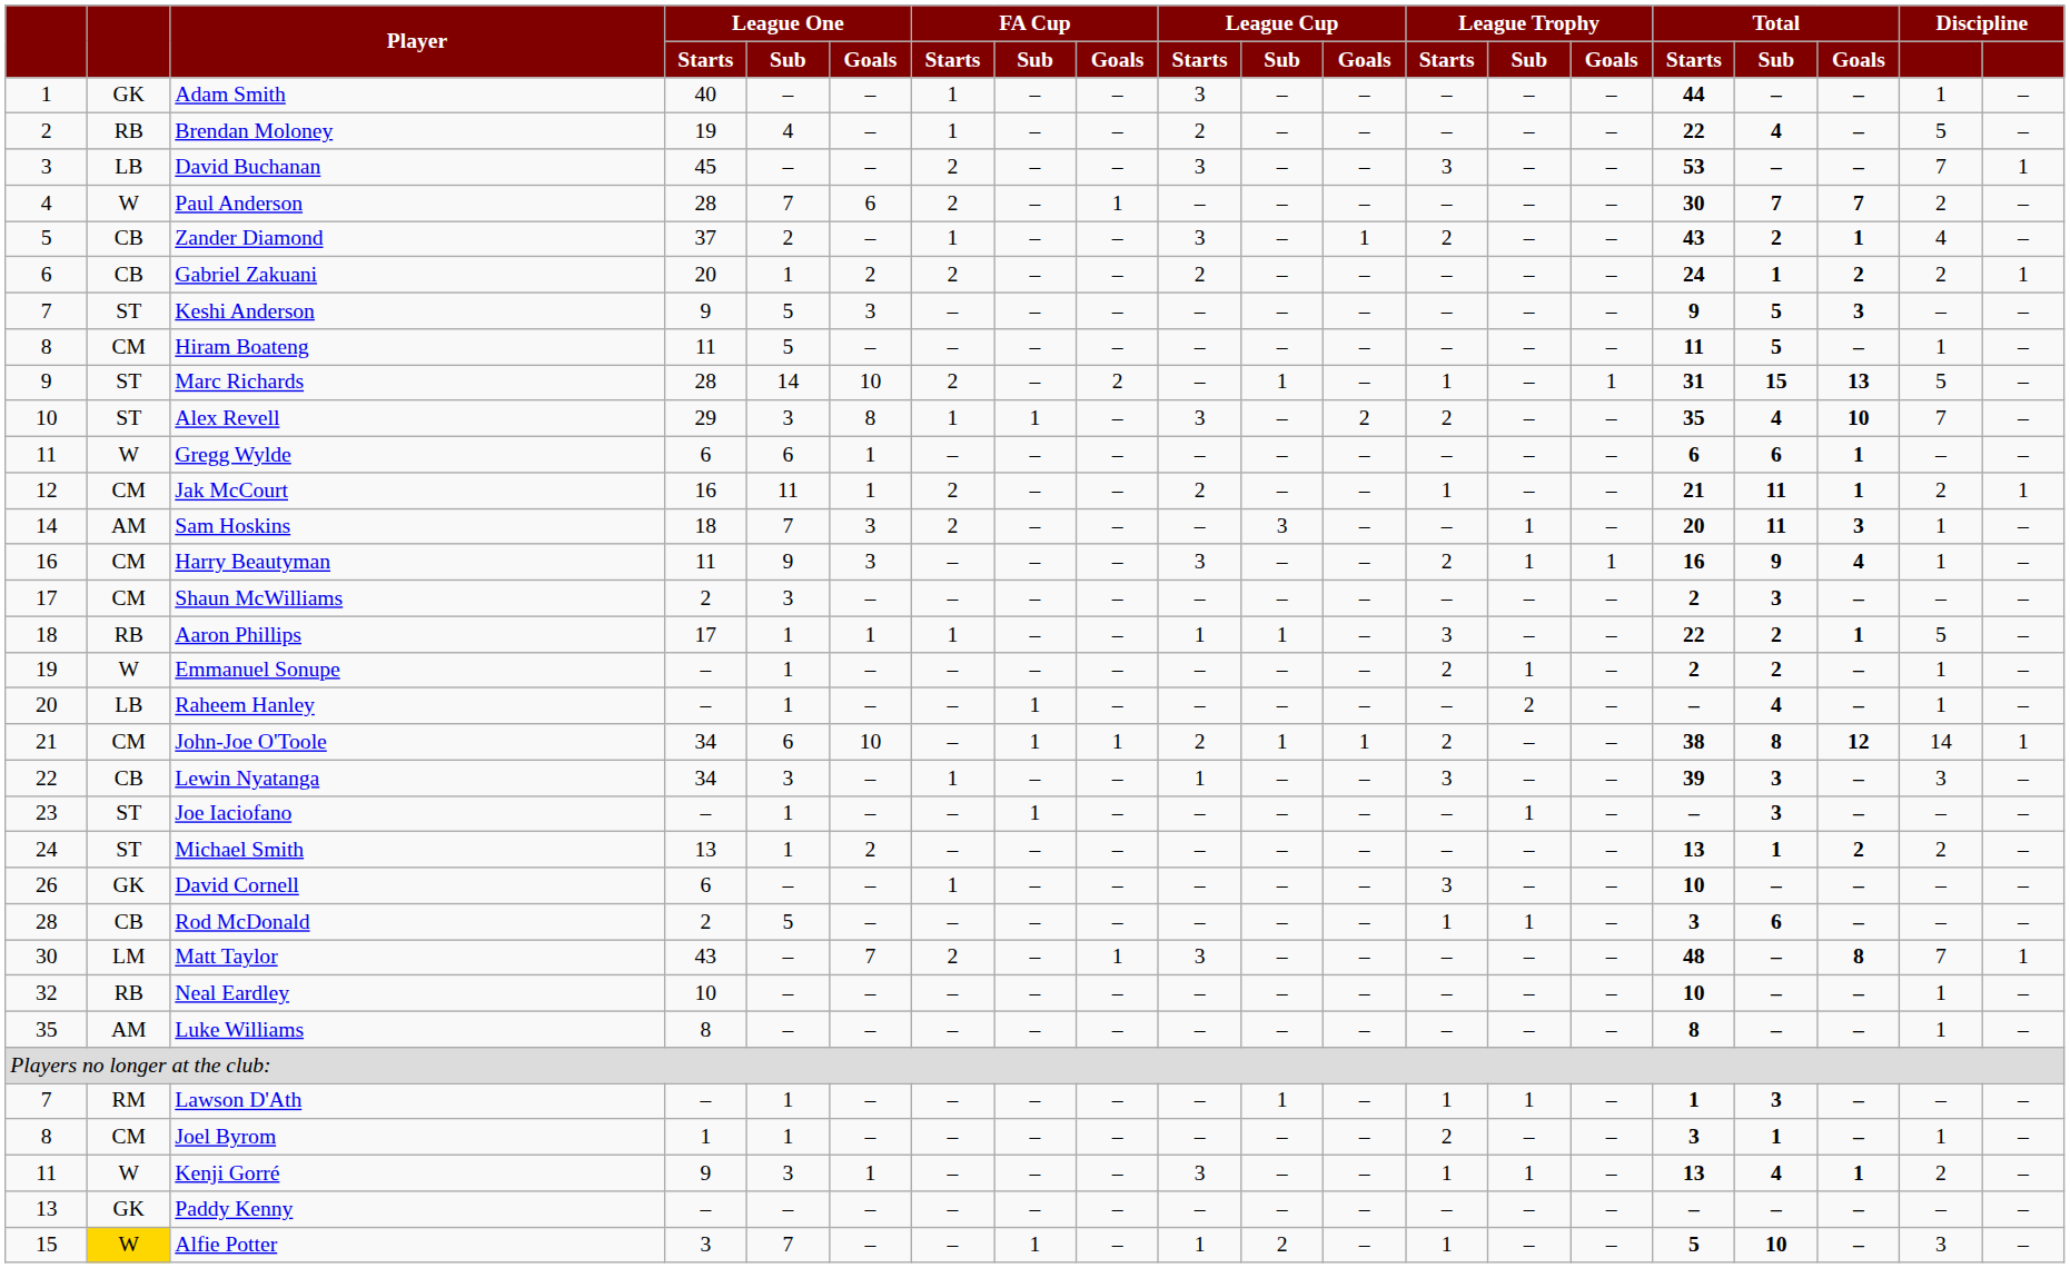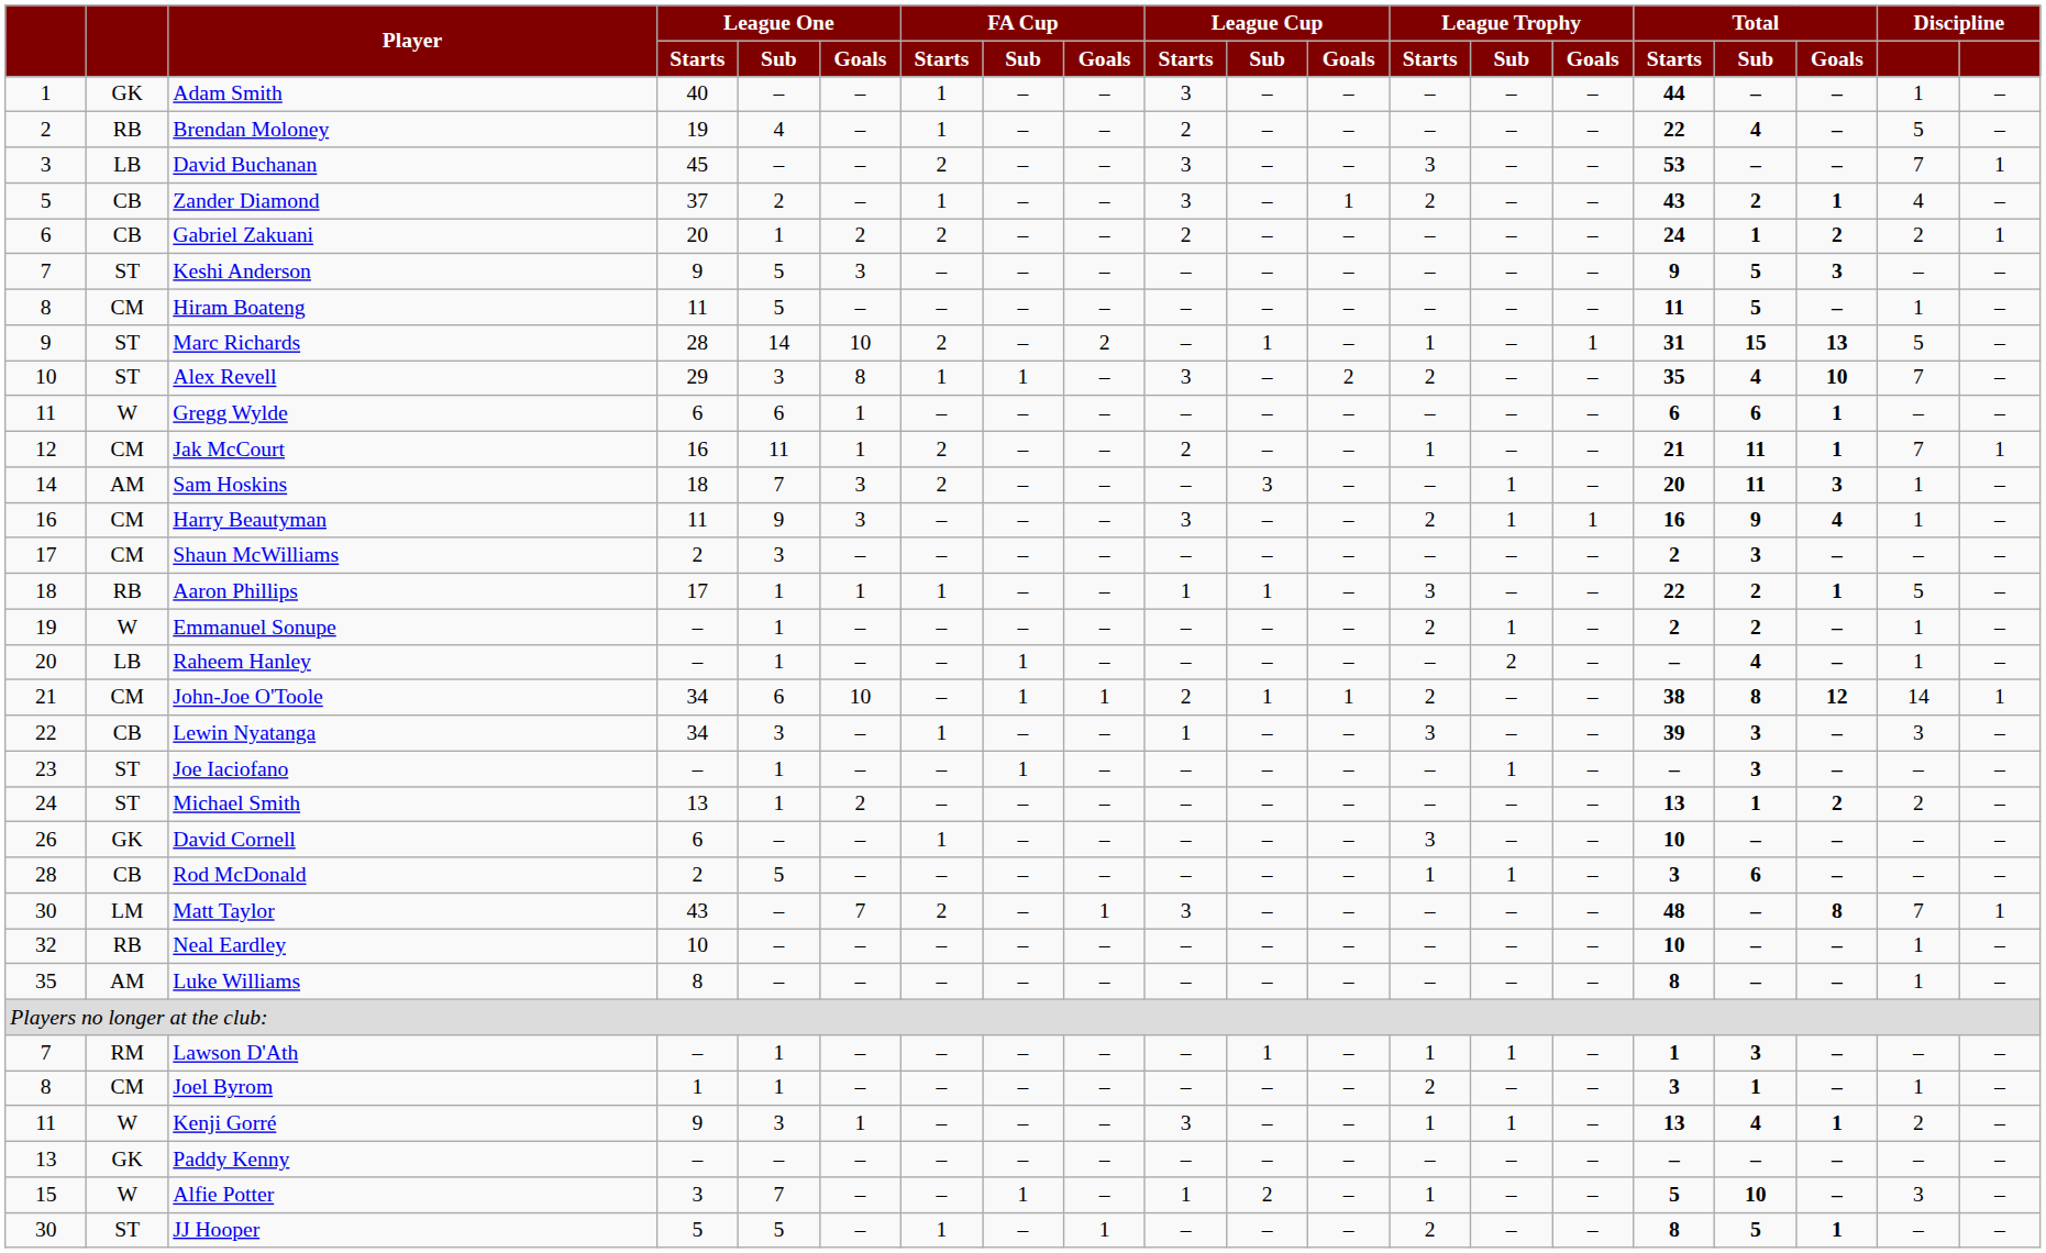- row: 4 | W | Paul Anderson | 28 | 7 | 6 | 2 | – | 1 | – | – | – | – | – | – | 30 | 7 | 7 | 2 | –
Jak McCourt | column 19: 2 -> 7
Alfie Potter | column 2: gold background -> no background
+ row: 30 | ST | JJ Hooper | 5 | 5 | – | 1 | – | 1 | – | – | – | 2 | – | – | 8 | 5 | 1 | – | –
